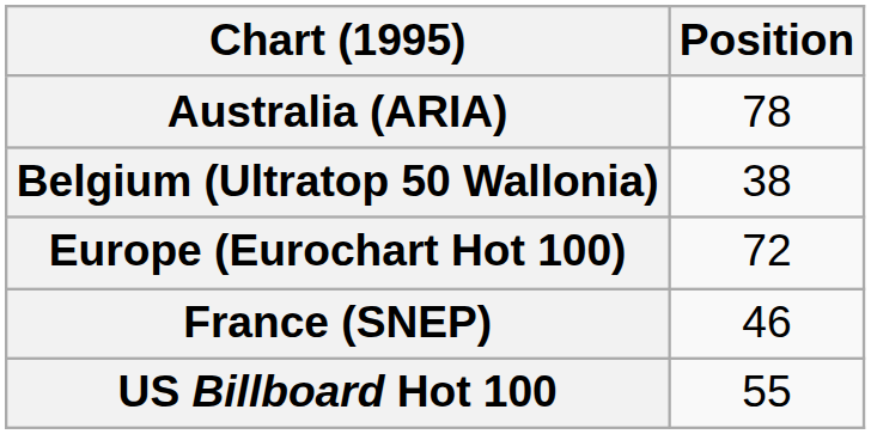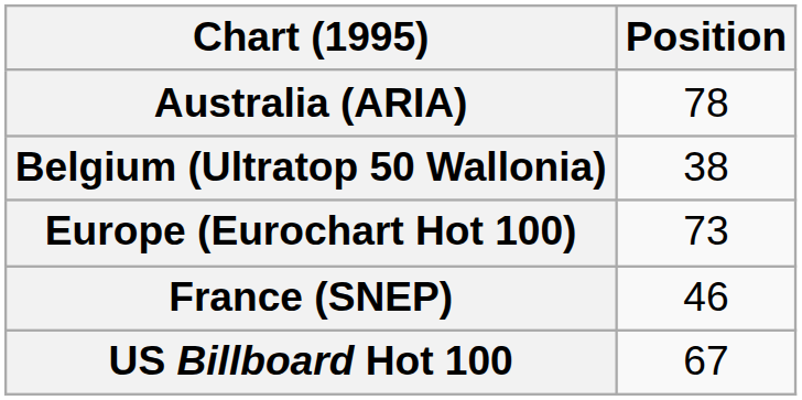Europe (Eurochart Hot 100) | Position: 72 -> 73
US Billboard Hot 100 | Position: 55 -> 67
